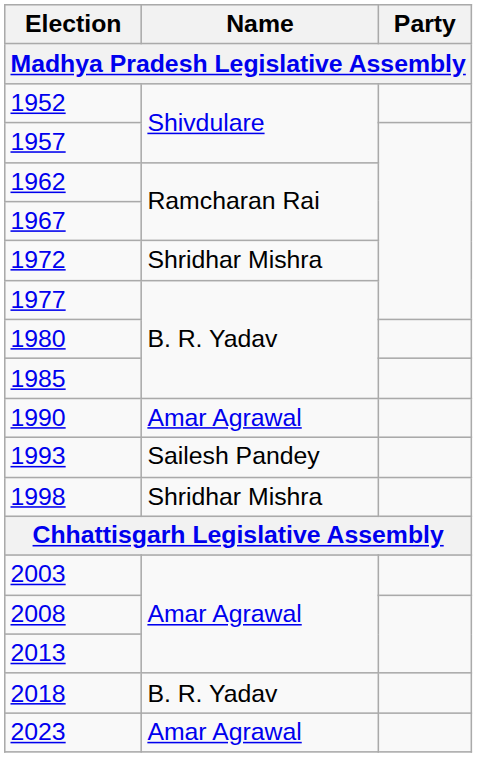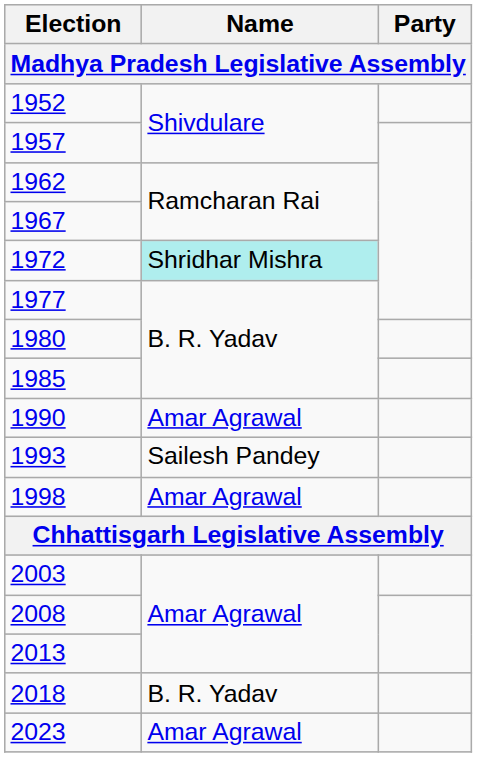1972 | Name: no background -> paleturquoise background
1998 | Name: Shridhar Mishra -> Amar Agrawal
